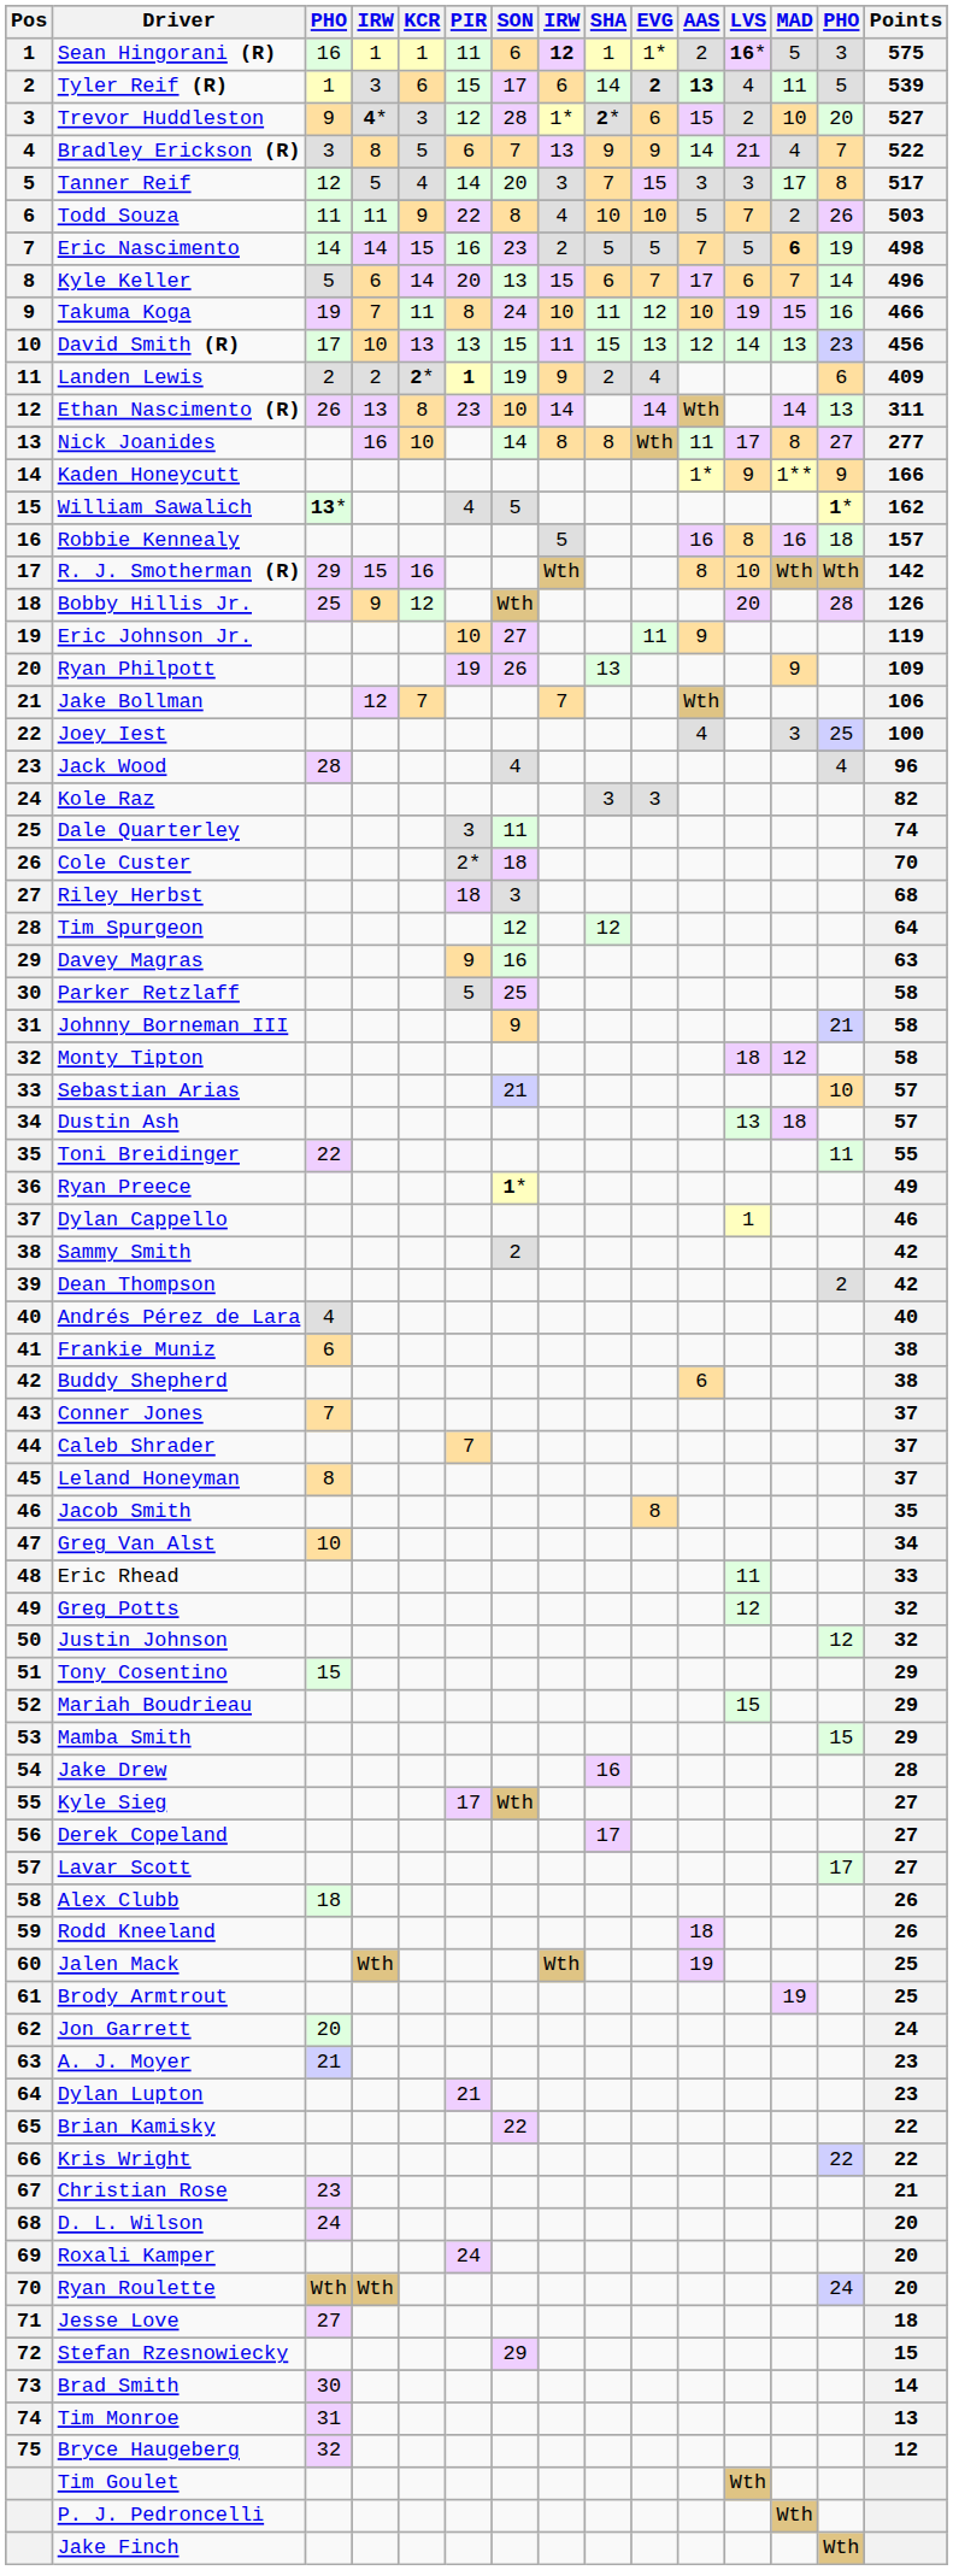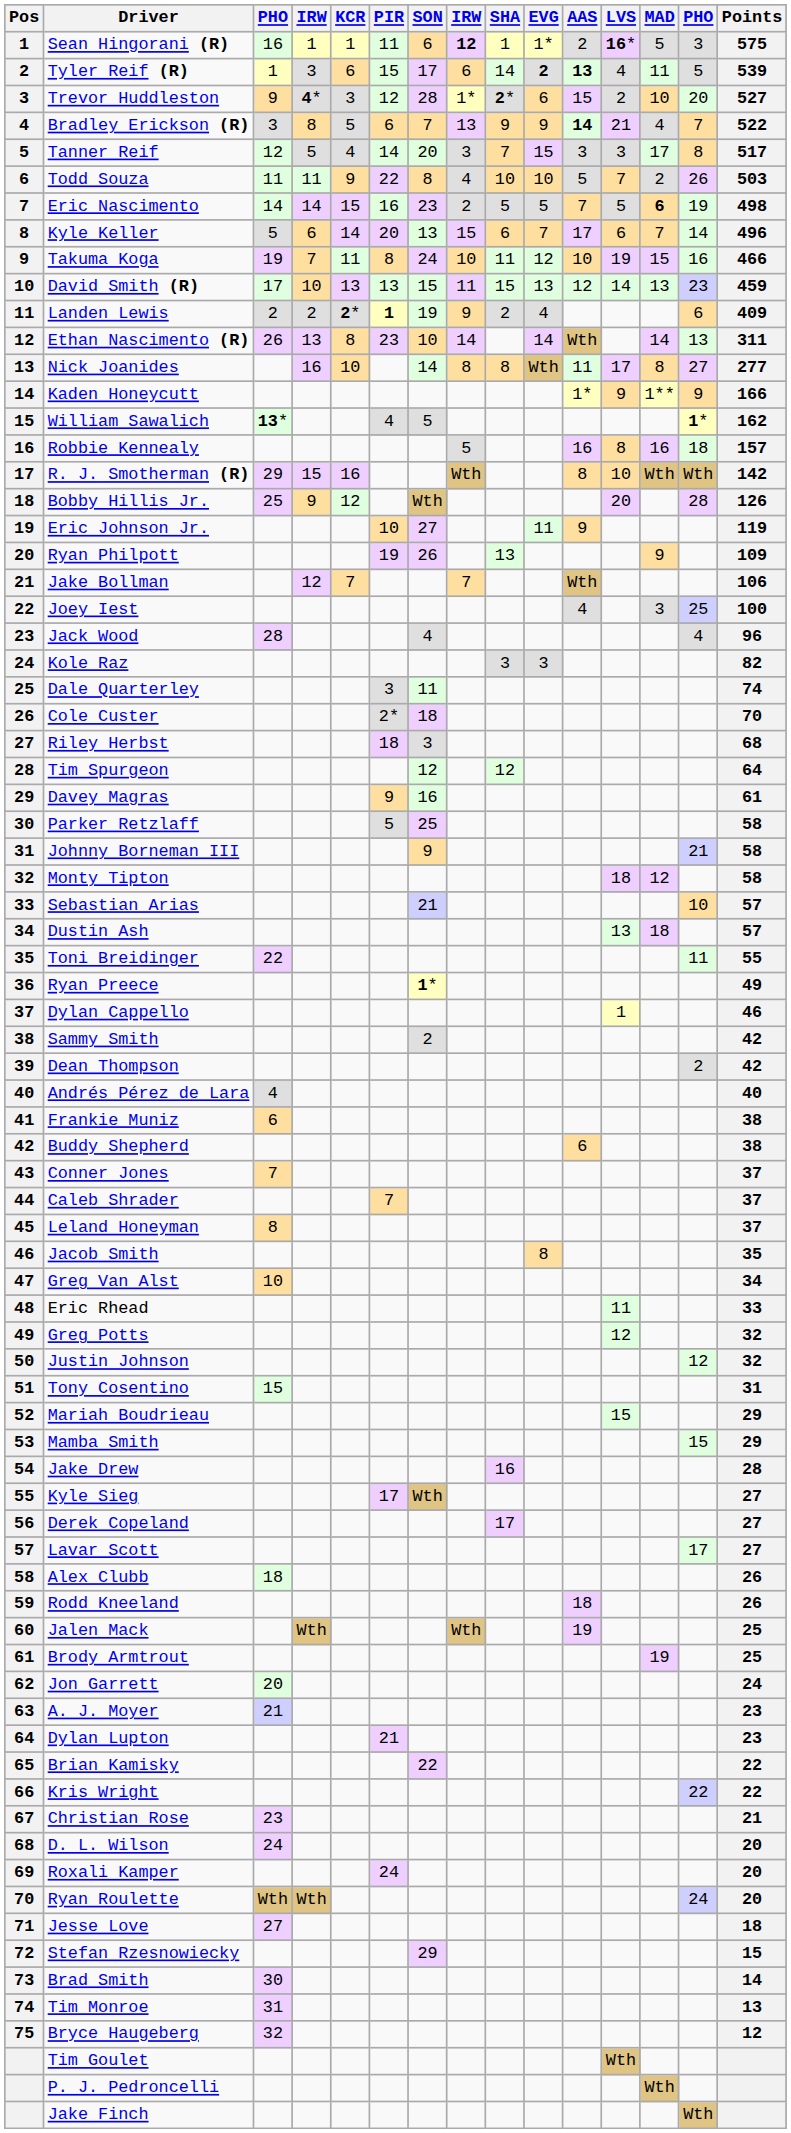Bradley Erickson (R) | AAS: normal -> bold
David Smith (R) | Points: 456 -> 459
Davey Magras | Points: 63 -> 61
Tony Cosentino | Points: 29 -> 31
